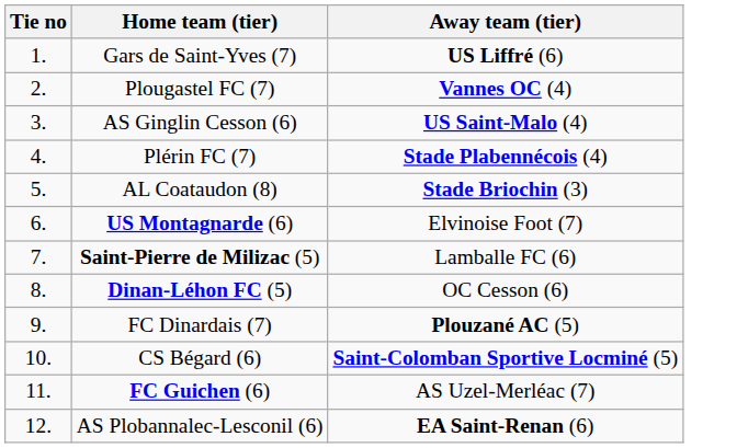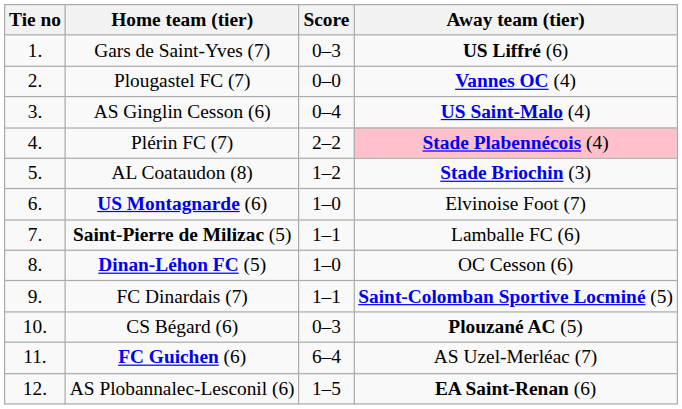+ column: Score | 0–3 | 0–0 | 0–4 | 2–2 | 1–2 | 1–0 | 1–1 | 1–0 | 1–1 | 0–3 | 6–4 | 1–5
Plérin FC (7) | Away team (tier): no background -> pink background
FC Dinardais (7) | Away team (tier): Plouzané AC (5) -> Saint-Colomban Sportive Locminé (5)
CS Bégard (6) | Away team (tier): Saint-Colomban Sportive Locminé (5) -> Plouzané AC (5)
